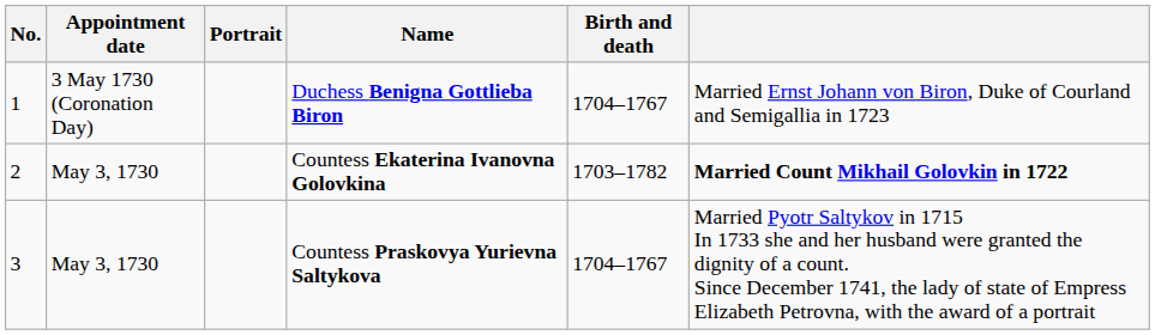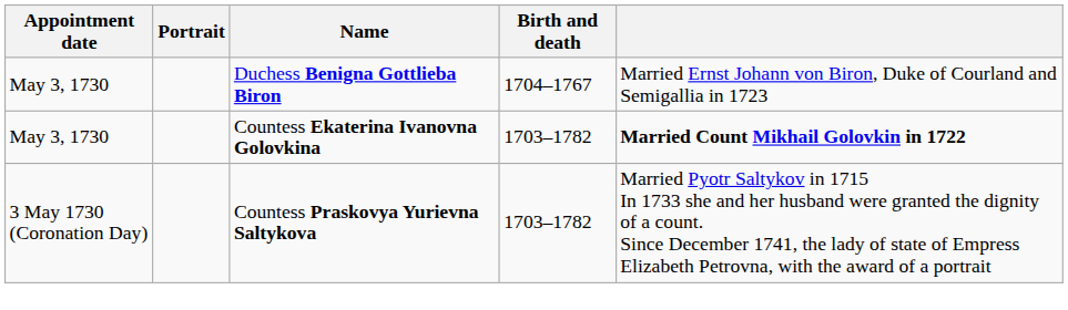- column: No. | 1 | 2 | 3
Duchess Benigna Gottlieba Biron | Appointment date: 3 May 1730 (Coronation Day) -> May 3, 1730
Countess Praskovya Yurievna Saltykova | Appointment date: May 3, 1730 -> 3 May 1730 (Coronation Day)
Countess Praskovya Yurievna Saltykova | Birth and death: 1704–1767 -> 1703–1782
